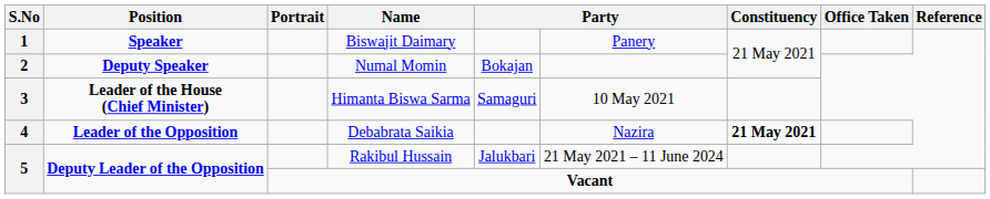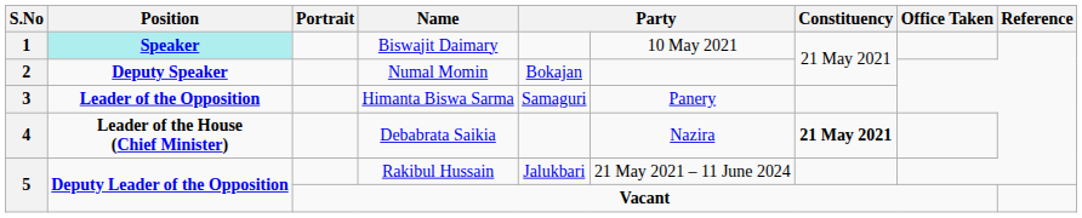Biswajit Daimary | Position: no background -> paleturquoise background
Biswajit Daimary | column 6: Panery -> 10 May 2021
Himanta Biswa Sarma | Position: Leader of the House (Chief Minister) -> Leader of the Opposition
Himanta Biswa Sarma | column 6: 10 May 2021 -> Panery
Debabrata Saikia | Position: Leader of the Opposition -> Leader of the House (Chief Minister)
